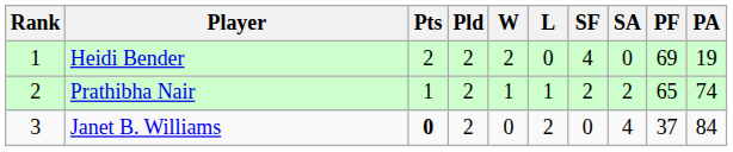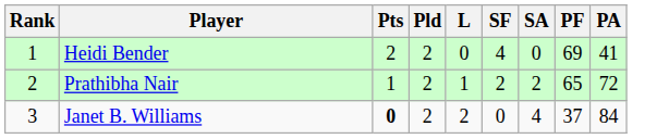- column: W | 2 | 1 | 0
Heidi Bender | PA: 19 -> 41
Prathibha Nair | PA: 74 -> 72
